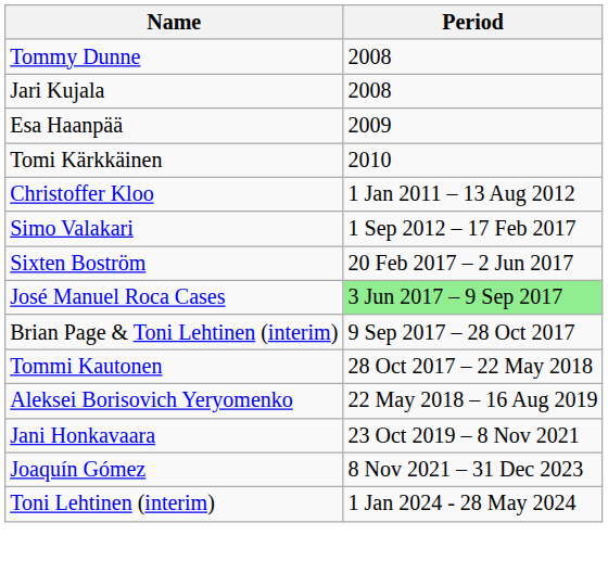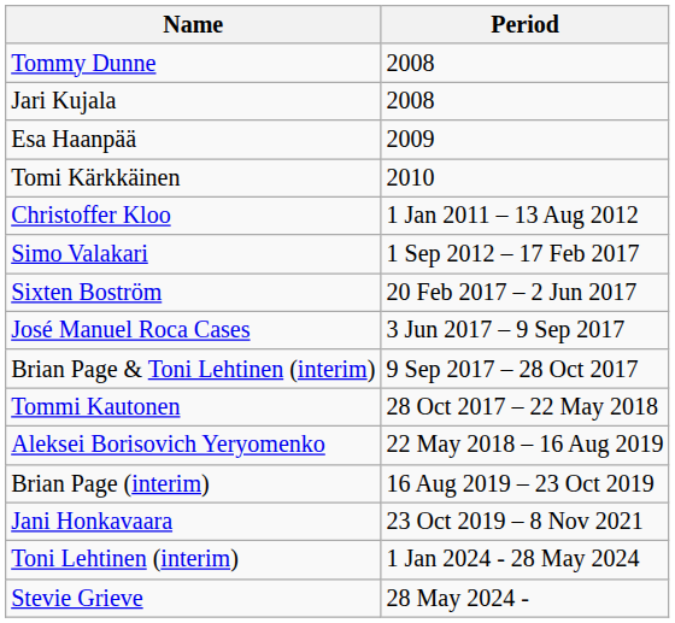José Manuel Roca Cases | Period: lightgreen background -> no background
+ row: Brian Page (interim) | 16 Aug 2019 – 23 Oct 2019
- row: Joaquín Gómez | 8 Nov 2021 – 31 Dec 2023
+ row: Stevie Grieve | 28 May 2024 -
